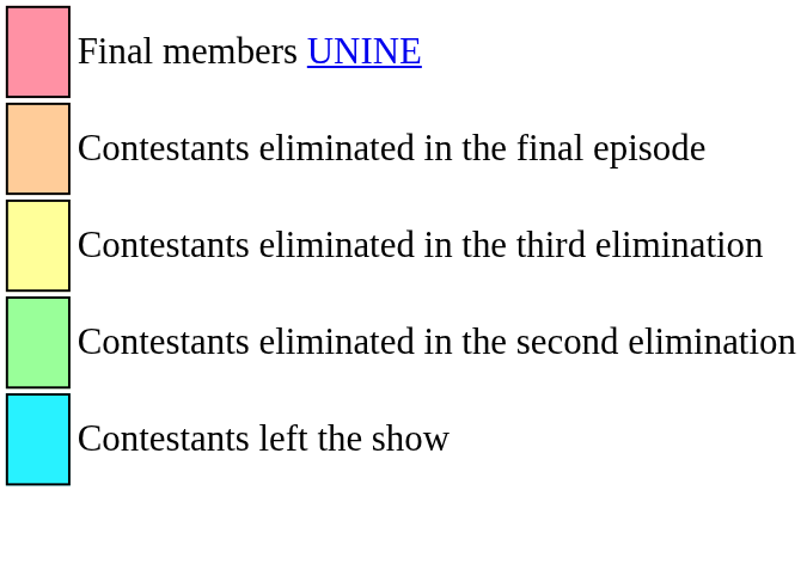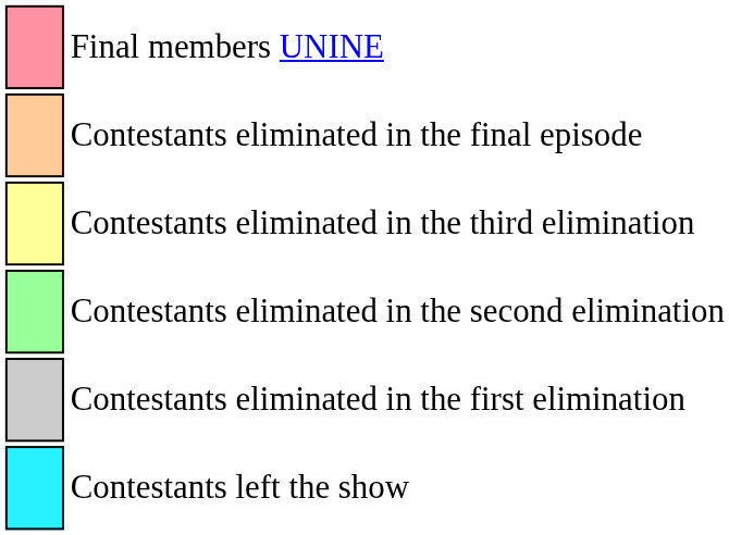+ row: Contestants eliminated in the first elimination
